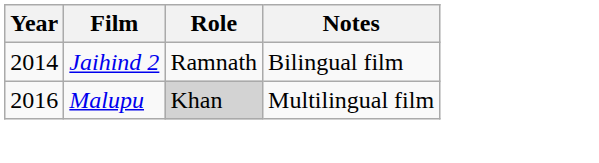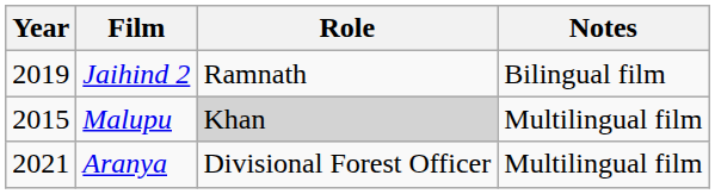Jaihind 2 | Year: 2014 -> 2019
Malupu | Year: 2016 -> 2015
+ row: 2021 | Aranya | Divisional Forest Officer | Multilingual film
